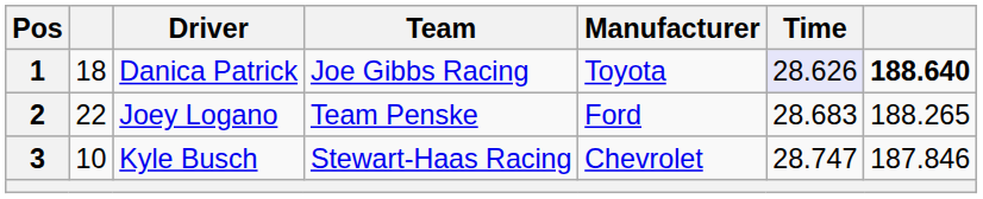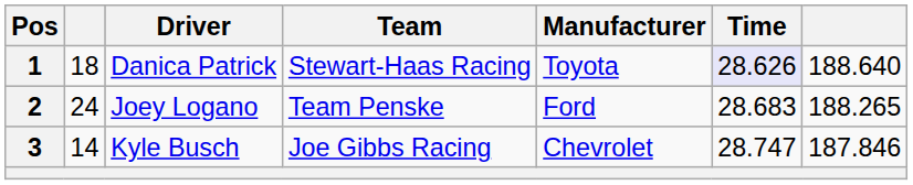1 | Team: Joe Gibbs Racing -> Stewart-Haas Racing
1 | column 7: bold -> normal
2 | column 2: 22 -> 24
3 | column 2: 10 -> 14
3 | Team: Stewart-Haas Racing -> Joe Gibbs Racing
